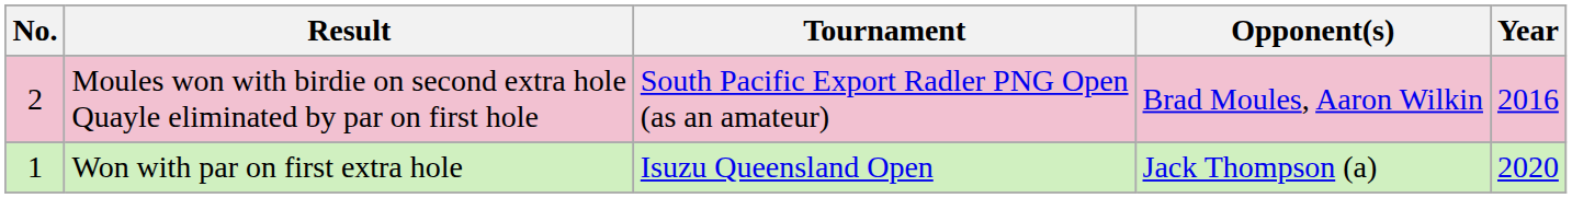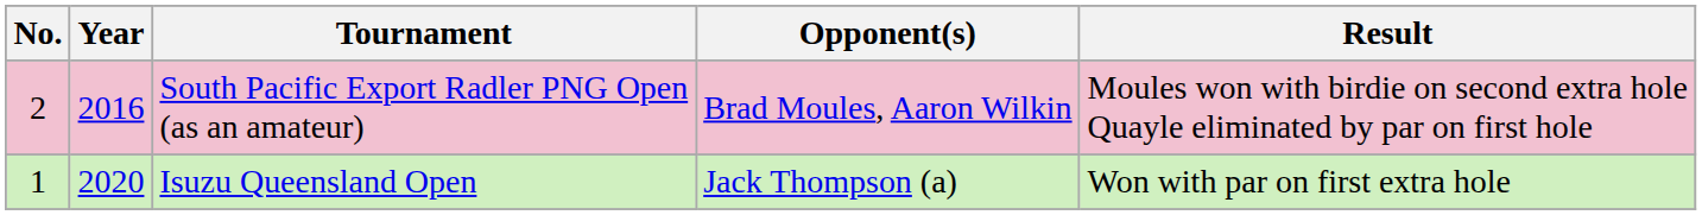columns swapped: Year <-> Result
